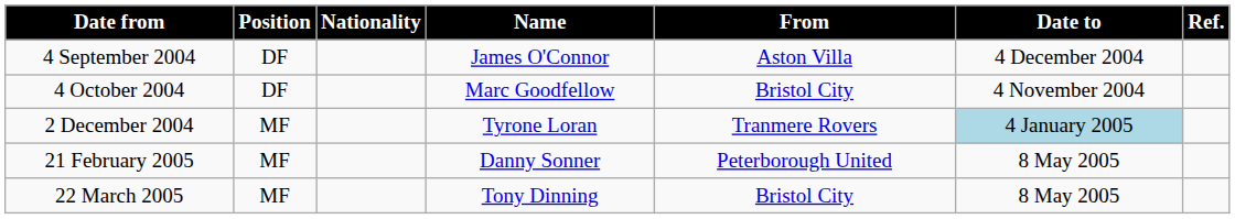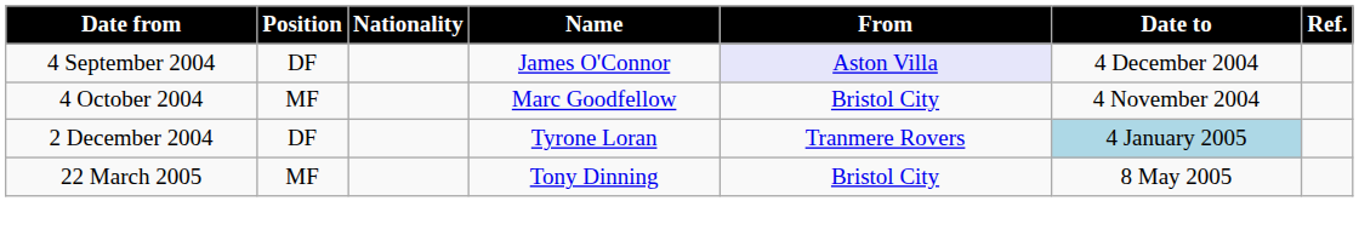4 September 2004 | From: no background -> lavender background
4 October 2004 | Position: DF -> MF
2 December 2004 | Position: MF -> DF
- row: 21 February 2005 | MF | Danny Sonner | Peterborough United | 8 May 2005
